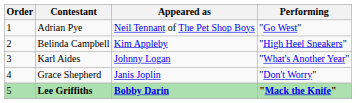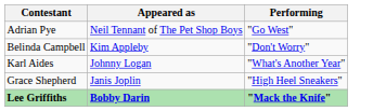- column: Order | 1 | 2 | 3 | 4 | 5
Belinda Campbell | Performing: "High Heel Sneakers" -> "Don't Worry"
Grace Shepherd | Performing: "Don't Worry" -> "High Heel Sneakers"
